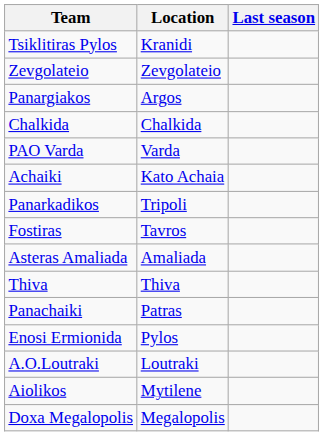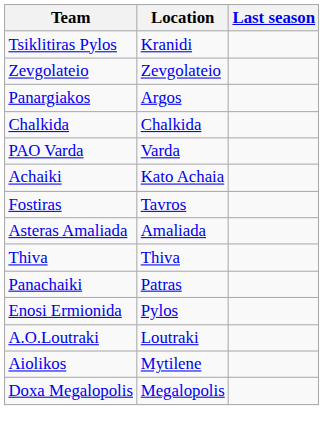- row: Panarkadikos | Tripoli
